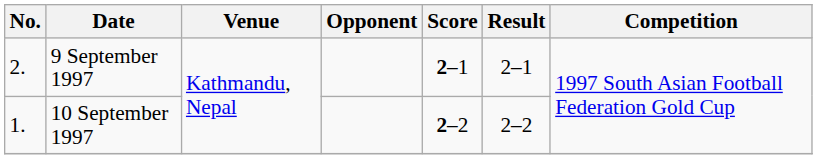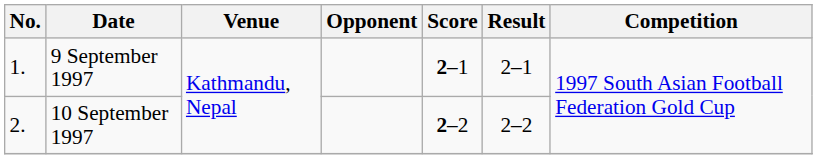9 September 1997 | No.: 2. -> 1.
10 September 1997 | No.: 1. -> 2.
